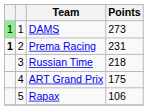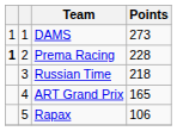DAMS | column 1: lightgreen background -> no background
Prema Racing | Points: 231 -> 228
ART Grand Prix | Points: 175 -> 165
